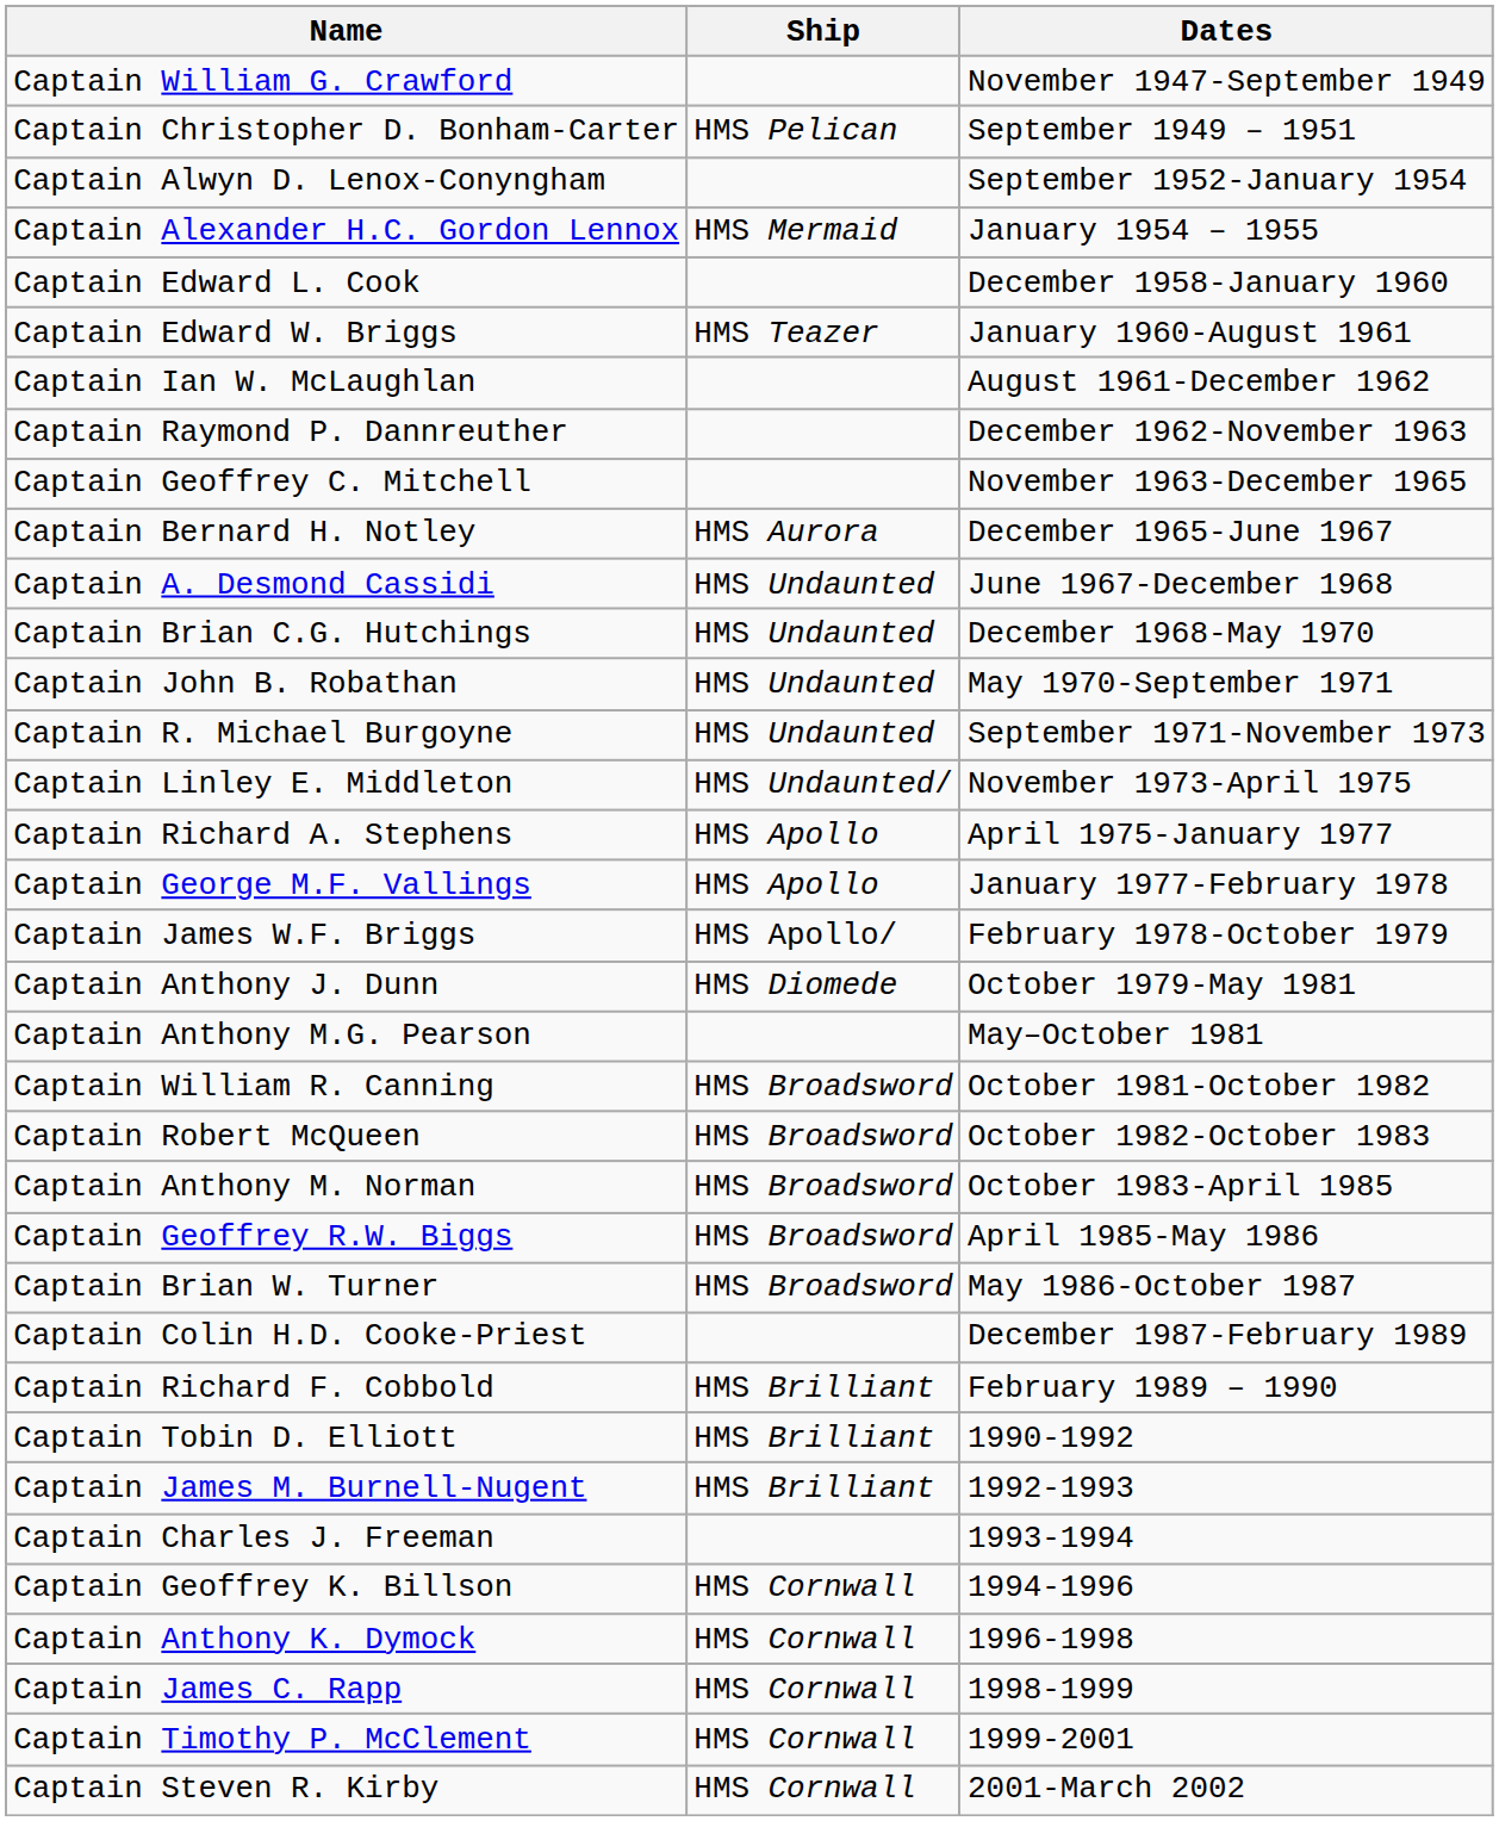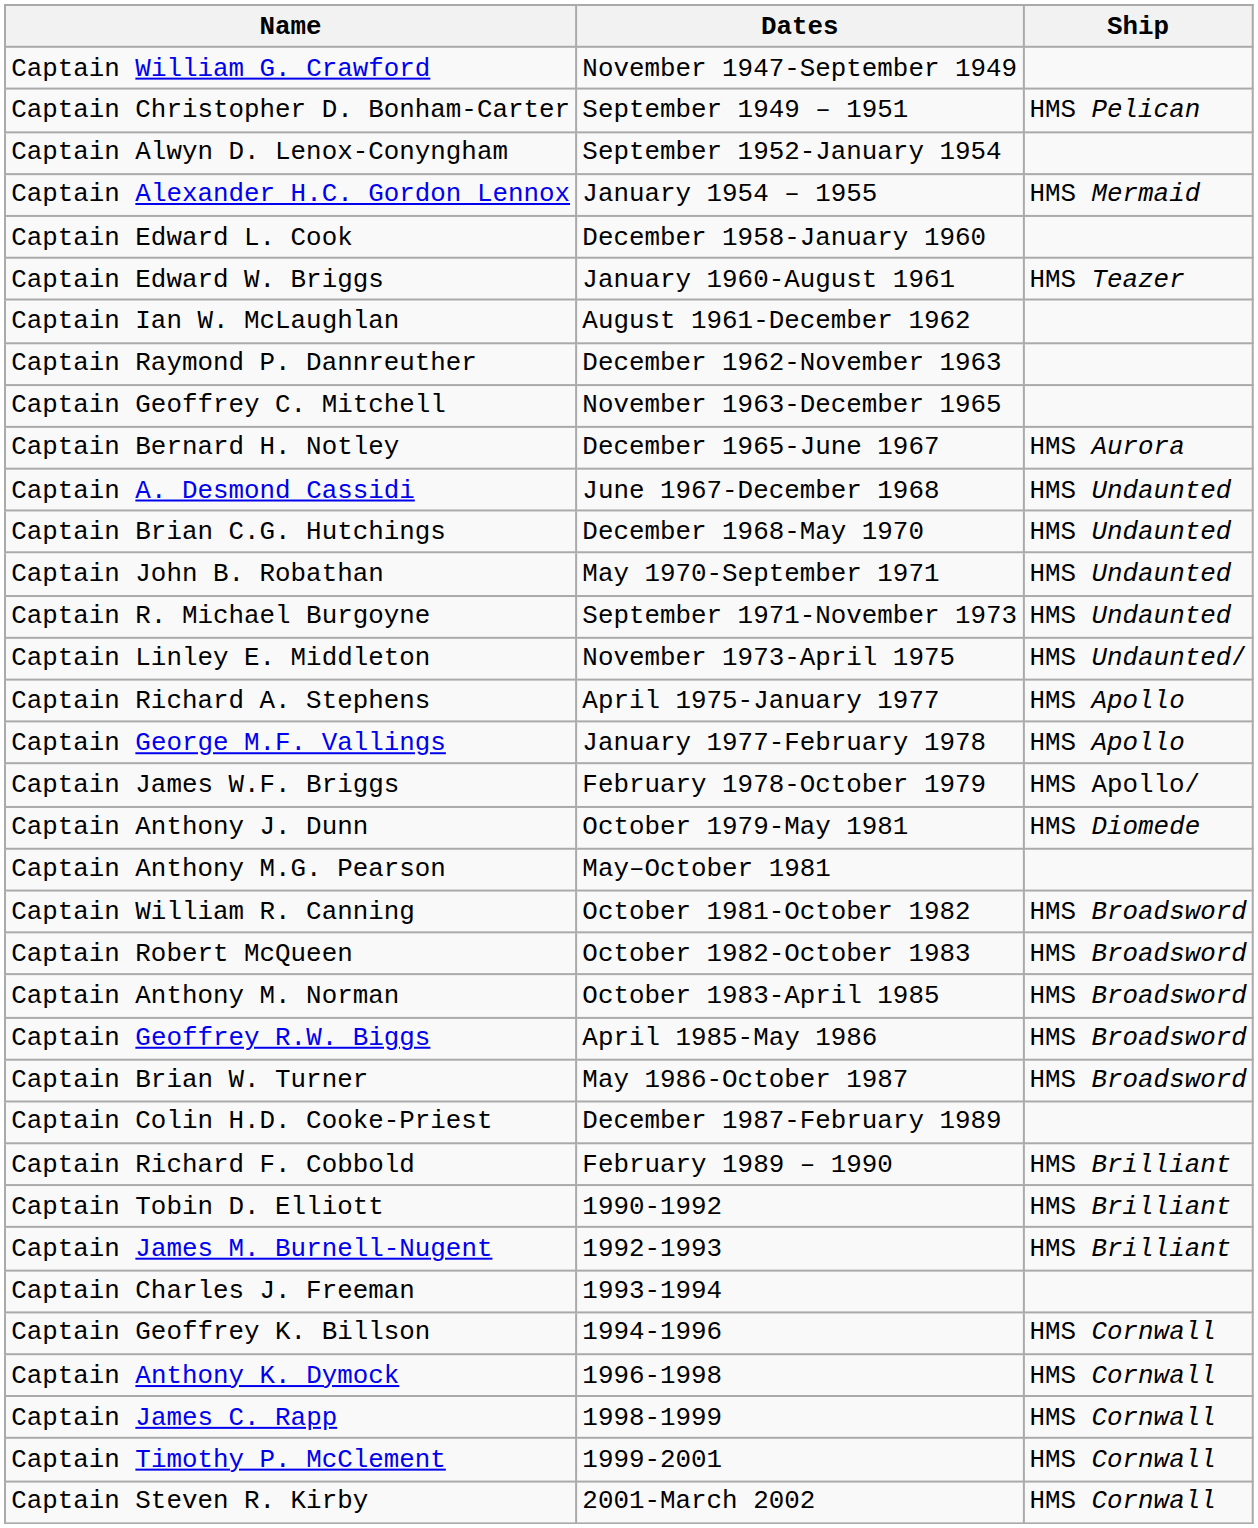columns swapped: Ship <-> Dates
